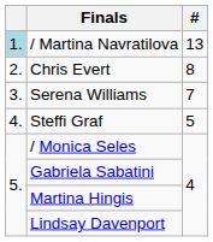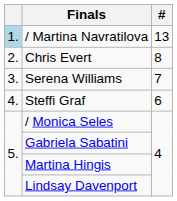Steffi Graf | #: 5 -> 6
